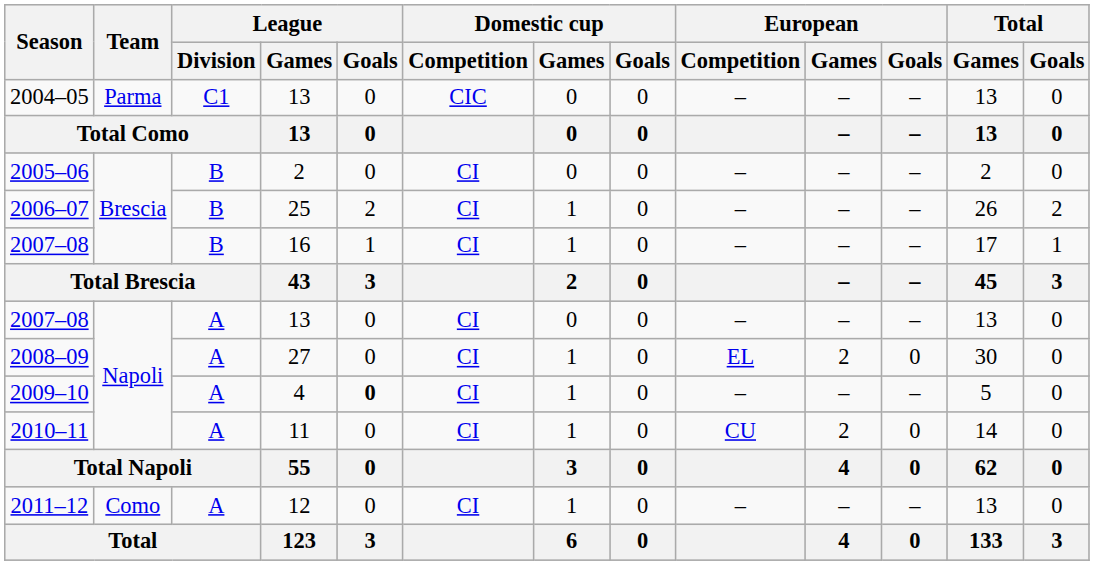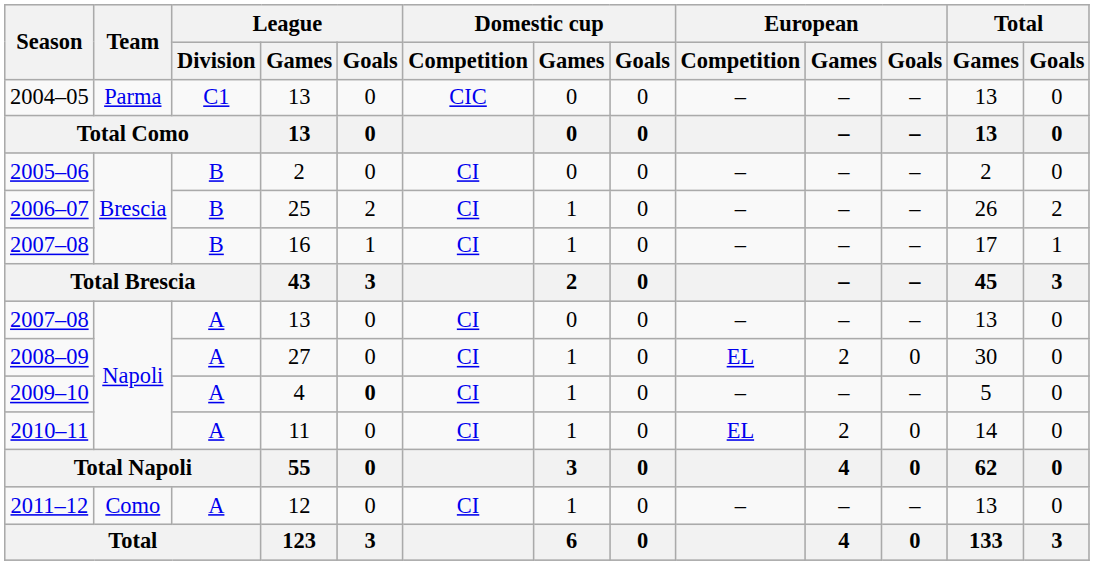2010–11 | European / Competition: CU -> EL
